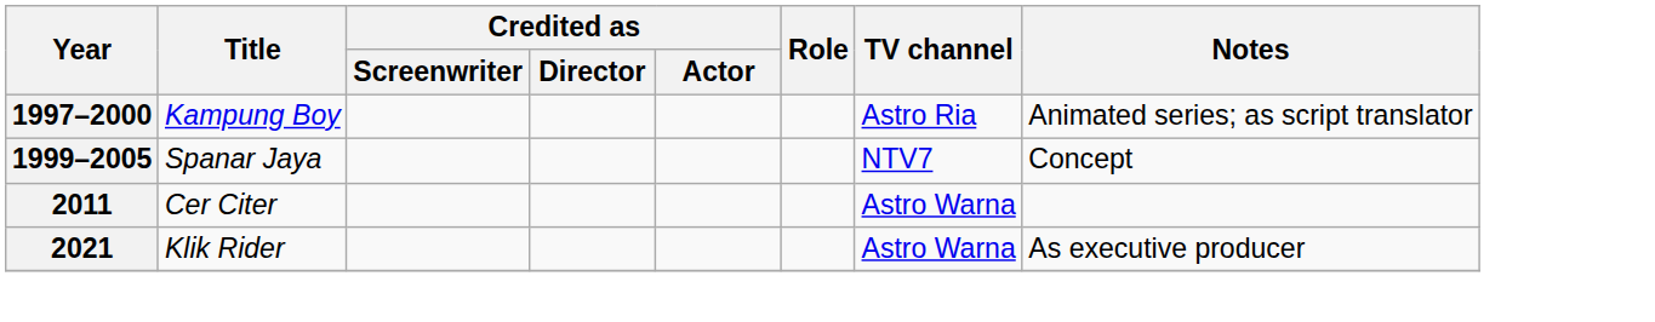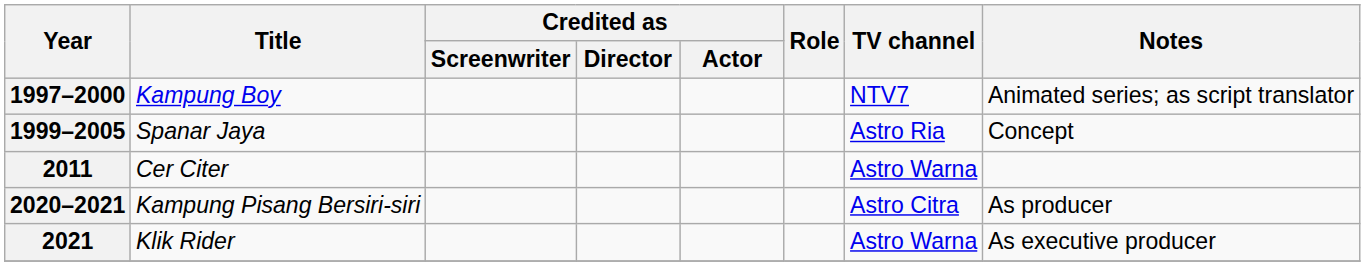1997–2000 | TV channel: Astro Ria -> NTV7
1999–2005 | TV channel: NTV7 -> Astro Ria
+ row: 2020–2021 | Kampung Pisang Bersiri-siri | Astro Citra | As producer
